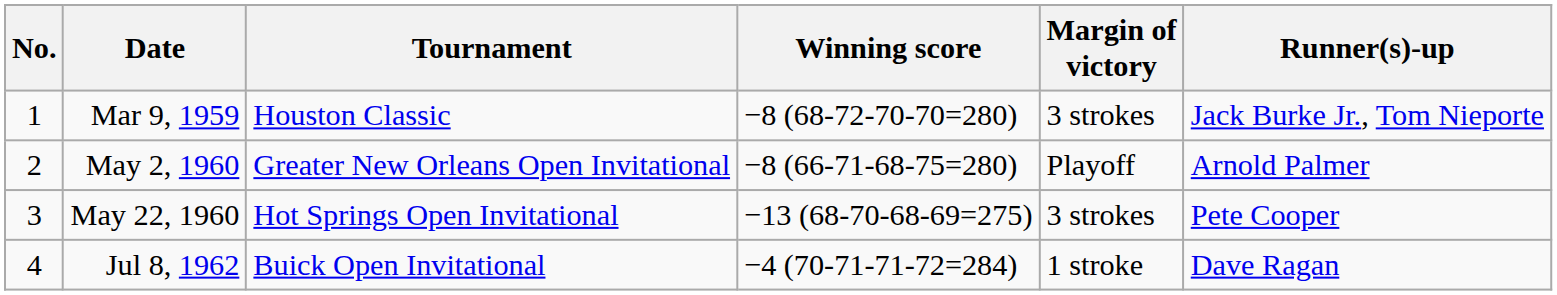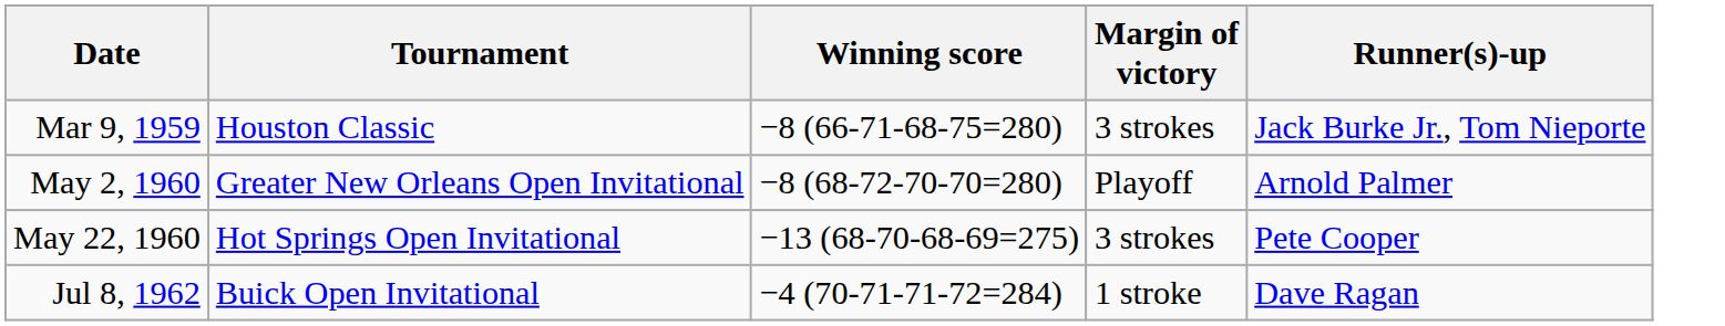- column: No. | 1 | 2 | 3 | 4
Mar 9, 1959 | Winning score: −8 (68-72-70-70=280) -> −8 (66-71-68-75=280)
May 2, 1960 | Winning score: −8 (66-71-68-75=280) -> −8 (68-72-70-70=280)
